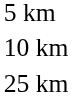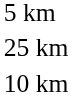rows swapped: 10 km <-> 25 km
